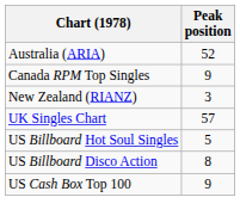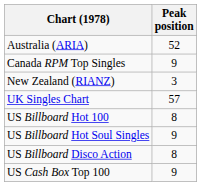+ row: US Billboard Hot 100 | 8
US Billboard Hot Soul Singles | Peak position: 5 -> 9
